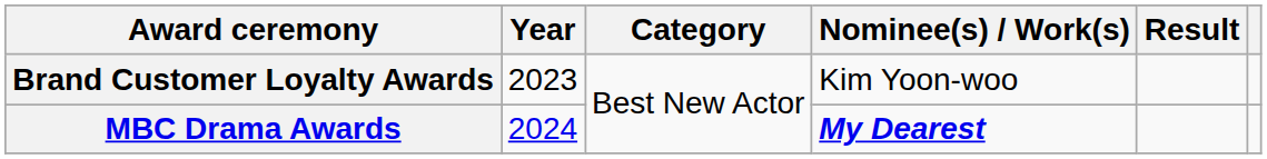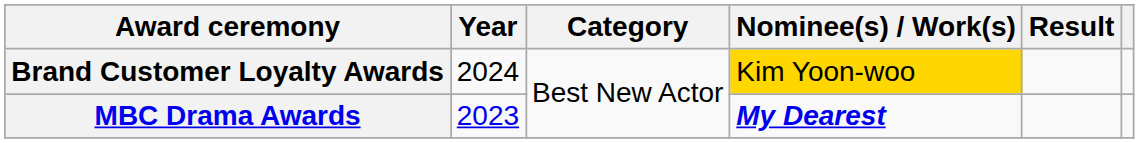Brand Customer Loyalty Awards | Year: 2023 -> 2024
Brand Customer Loyalty Awards | Nominee(s) / Work(s): no background -> gold background
MBC Drama Awards | Year: 2024 -> 2023
